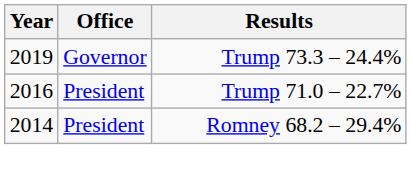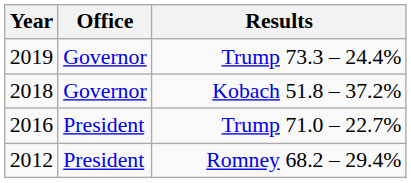+ row: 2018 | Governor | Kobach 51.8 – 37.2%
Romney 68.2 – 29.4% | Year: 2014 -> 2012
